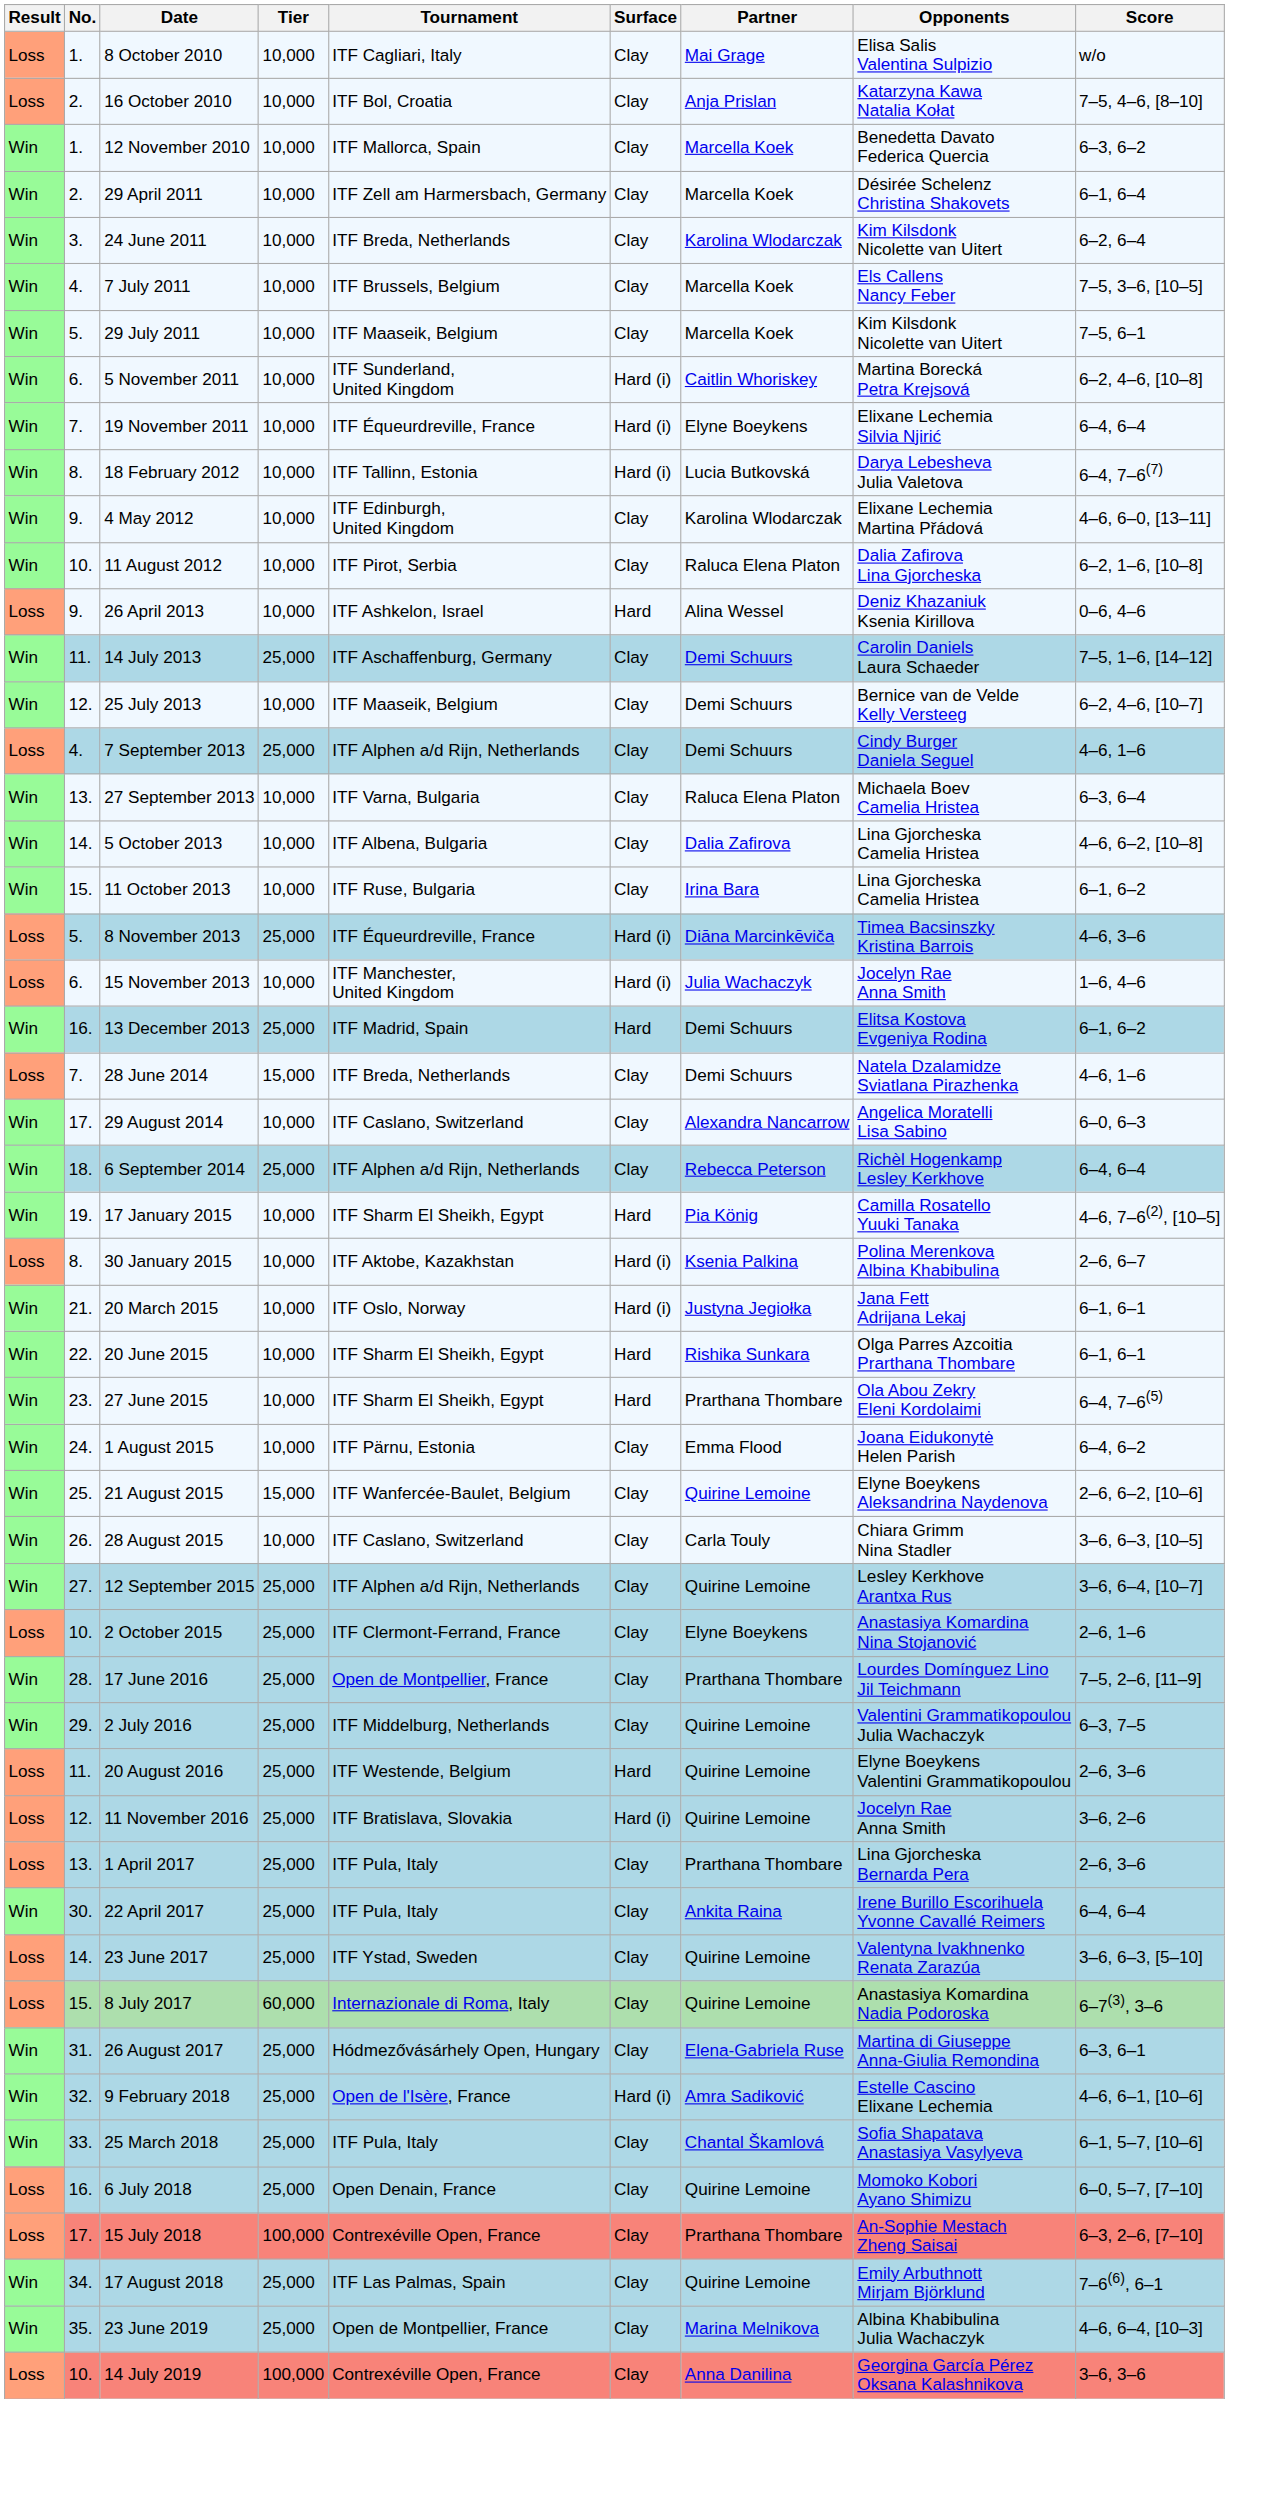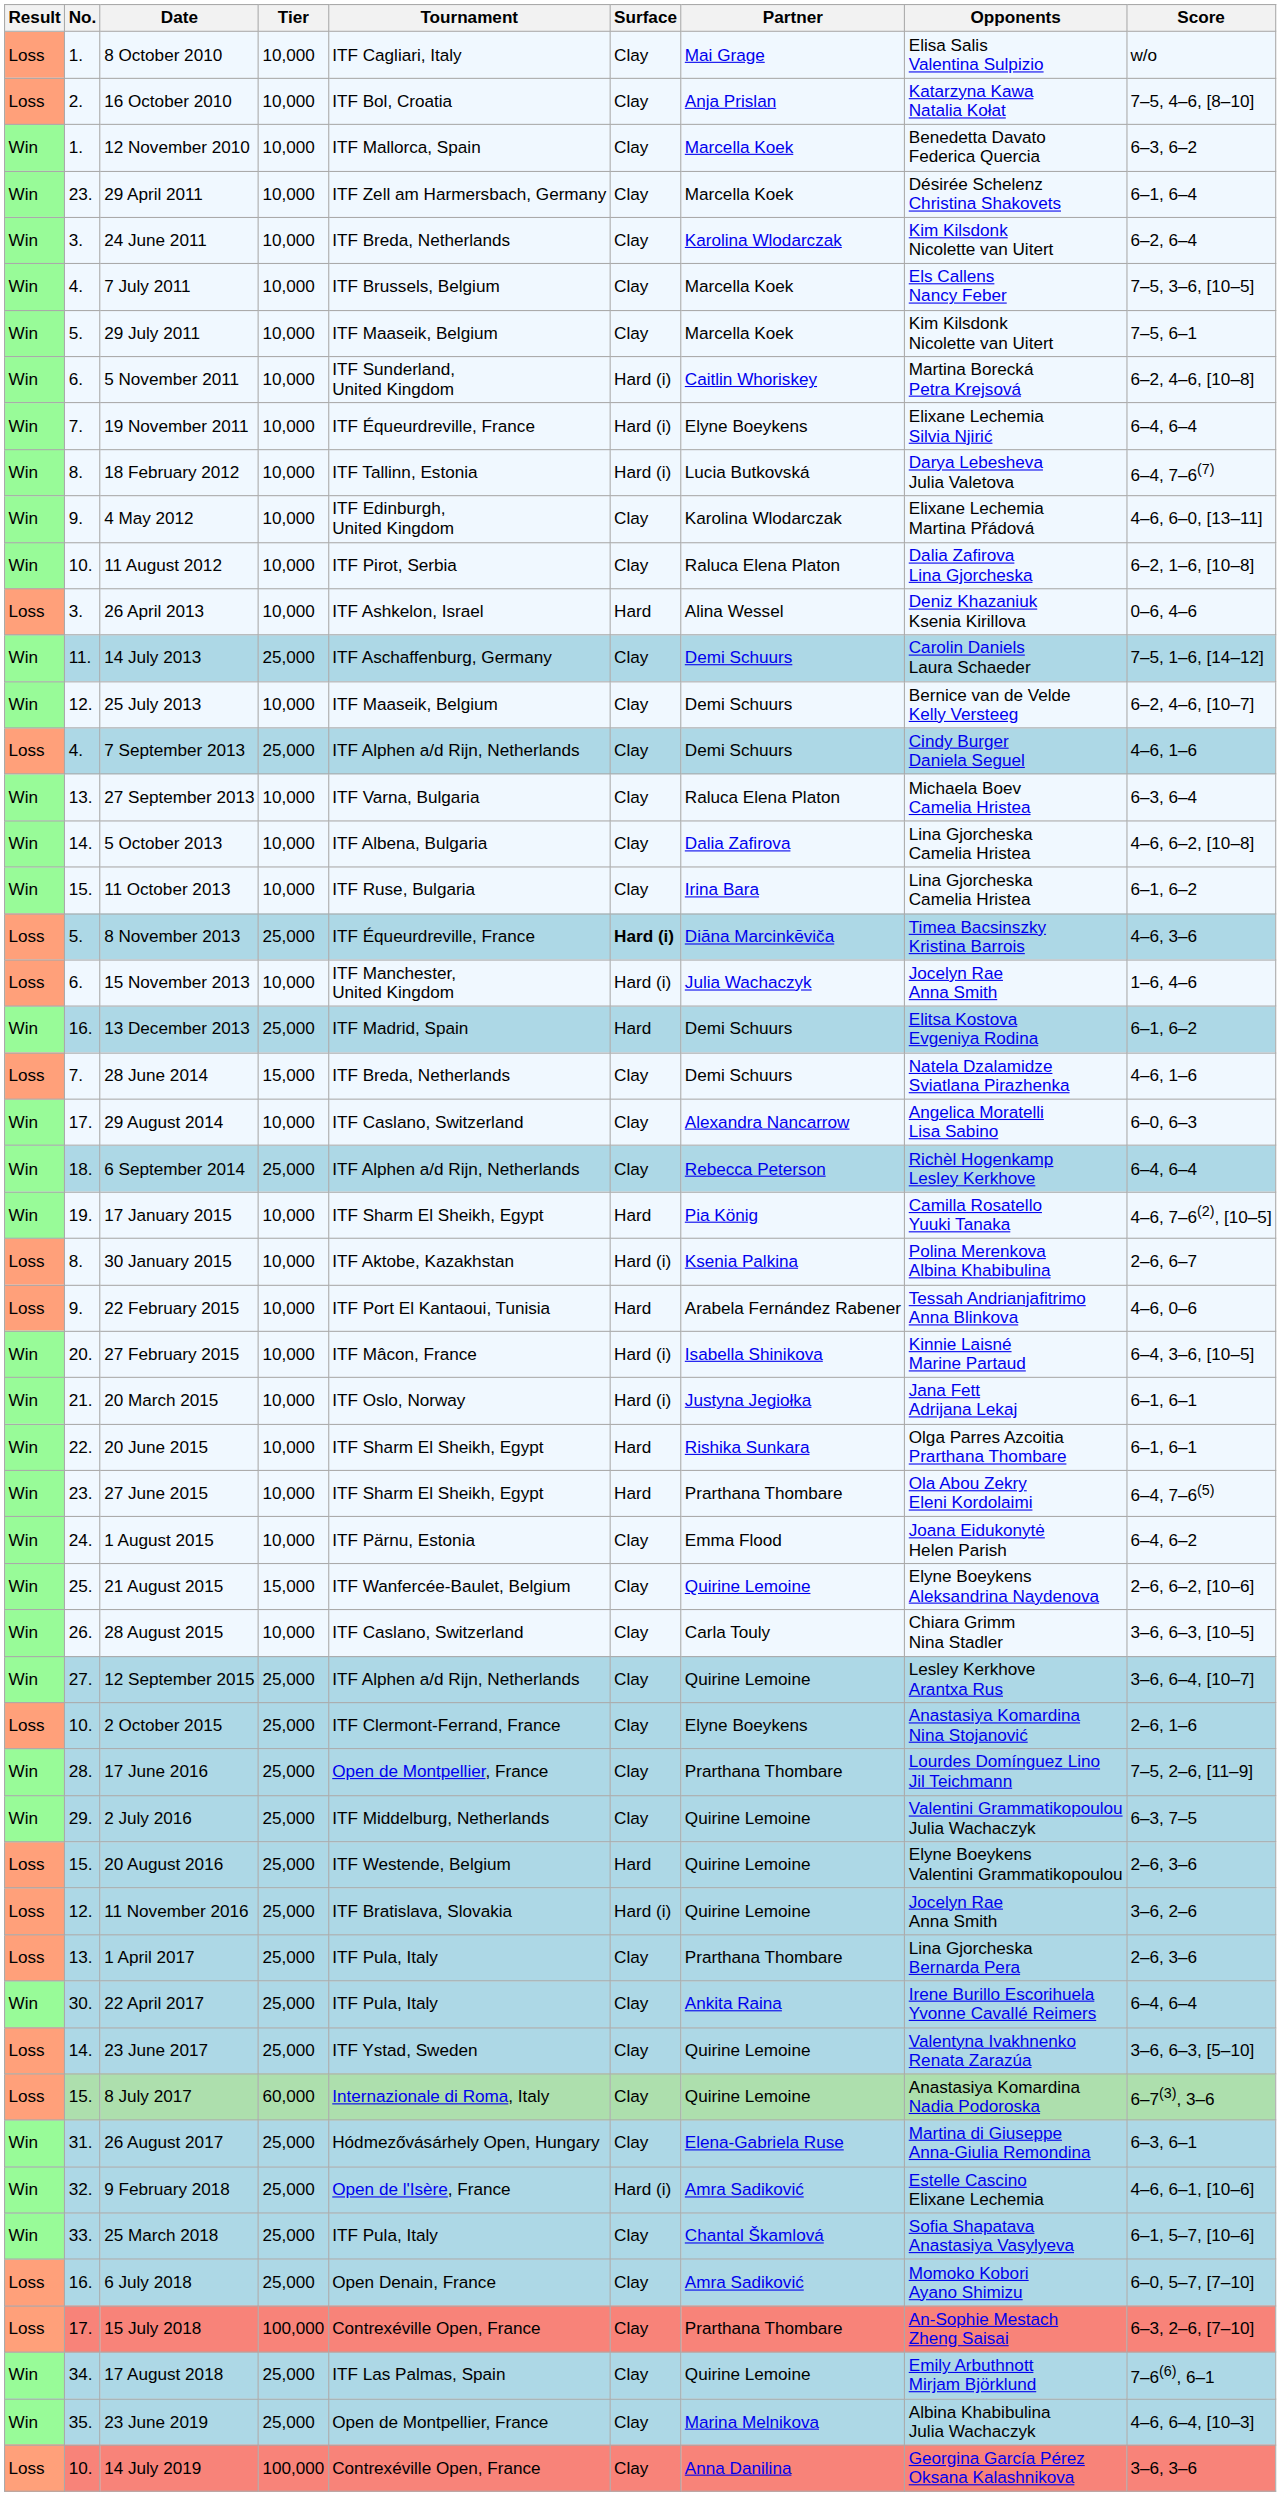29 April 2011 | No.: 2. -> 23.
26 April 2013 | No.: 9. -> 3.
8 November 2013 | Surface: normal -> bold
+ row: Loss | 9. | 22 February 2015 | 10,000 | ITF Port El Kantaoui, Tunisia | Hard | Arabela Fernández Rabener | Tessah Andrianjafitrimo Anna Blinkova | 4–6, 0–6
+ row: Win | 20. | 27 February 2015 | 10,000 | ITF Mâcon, France | Hard (i) | Isabella Shinikova | Kinnie Laisné Marine Partaud | 6–4, 3–6, [10–5]
20 August 2016 | No.: 11. -> 15.
6 July 2018 | Partner: Quirine Lemoine -> Amra Sadiković
